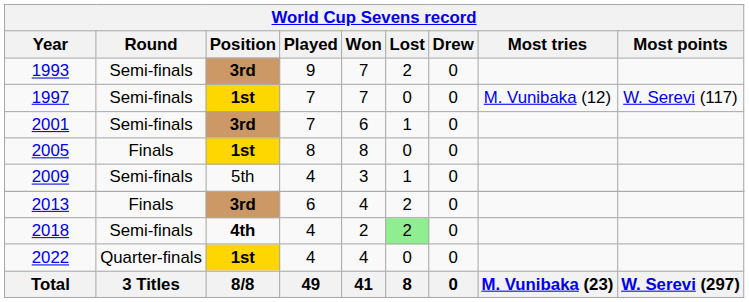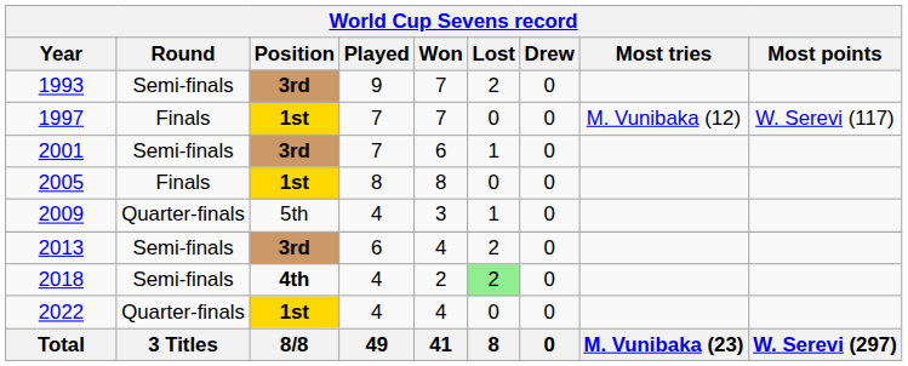1997 | Round: Semi-finals -> Finals
2009 | Round: Semi-finals -> Quarter-finals
2013 | Round: Finals -> Semi-finals
